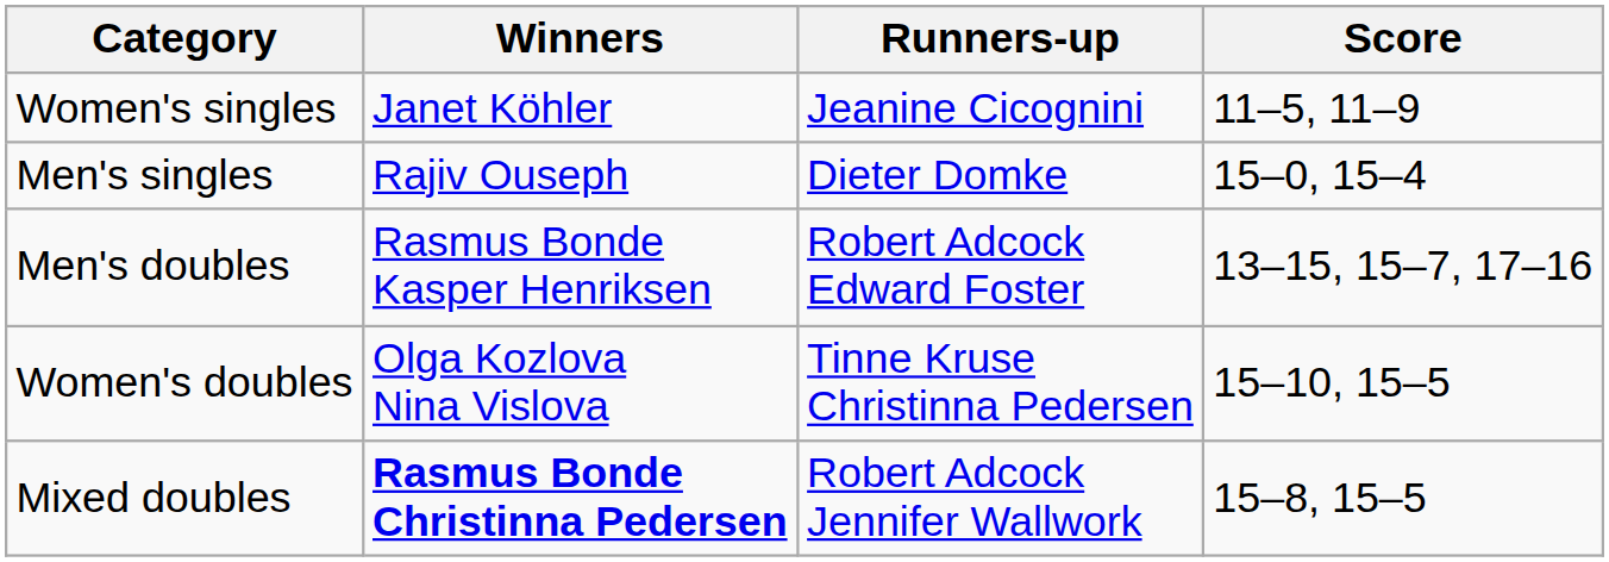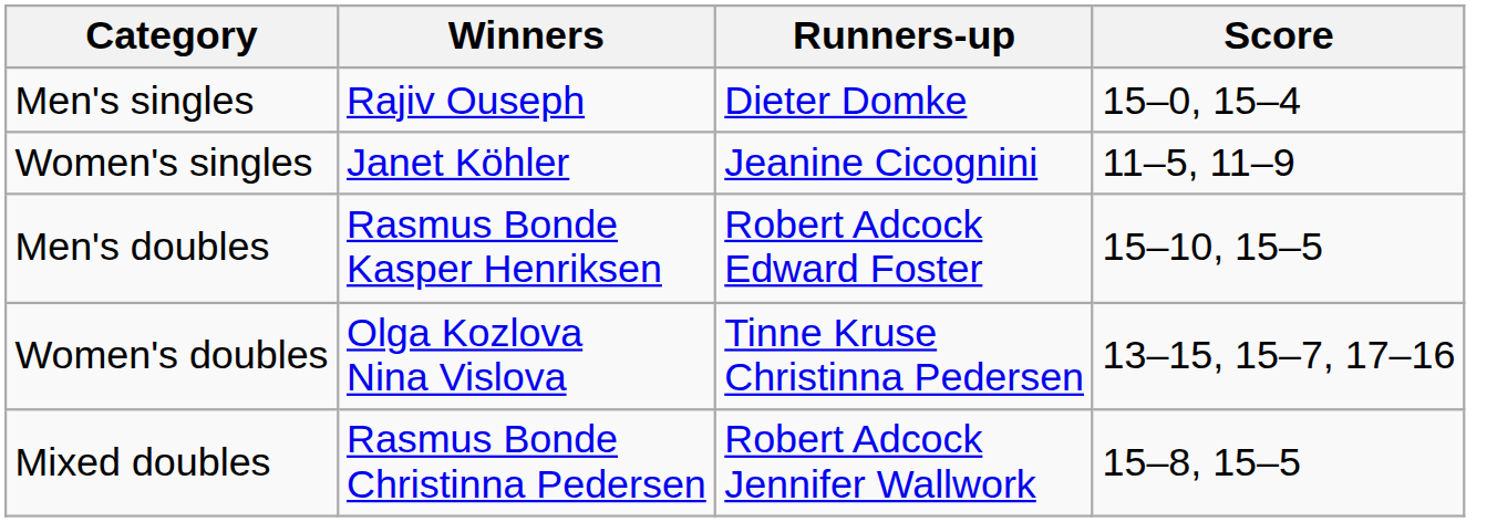rows swapped: Men's singles <-> Women's singles
Men's doubles | Score: 13–15, 15–7, 17–16 -> 15–10, 15–5
Women's doubles | Score: 15–10, 15–5 -> 13–15, 15–7, 17–16
Mixed doubles | Winners: bold -> normal
